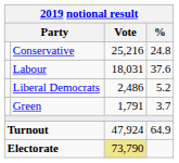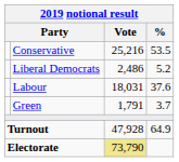Conservative | %: 24.8 -> 53.5
rows swapped: Labour <-> Liberal Democrats
Turnout | Vote: 47,924 -> 47,928
